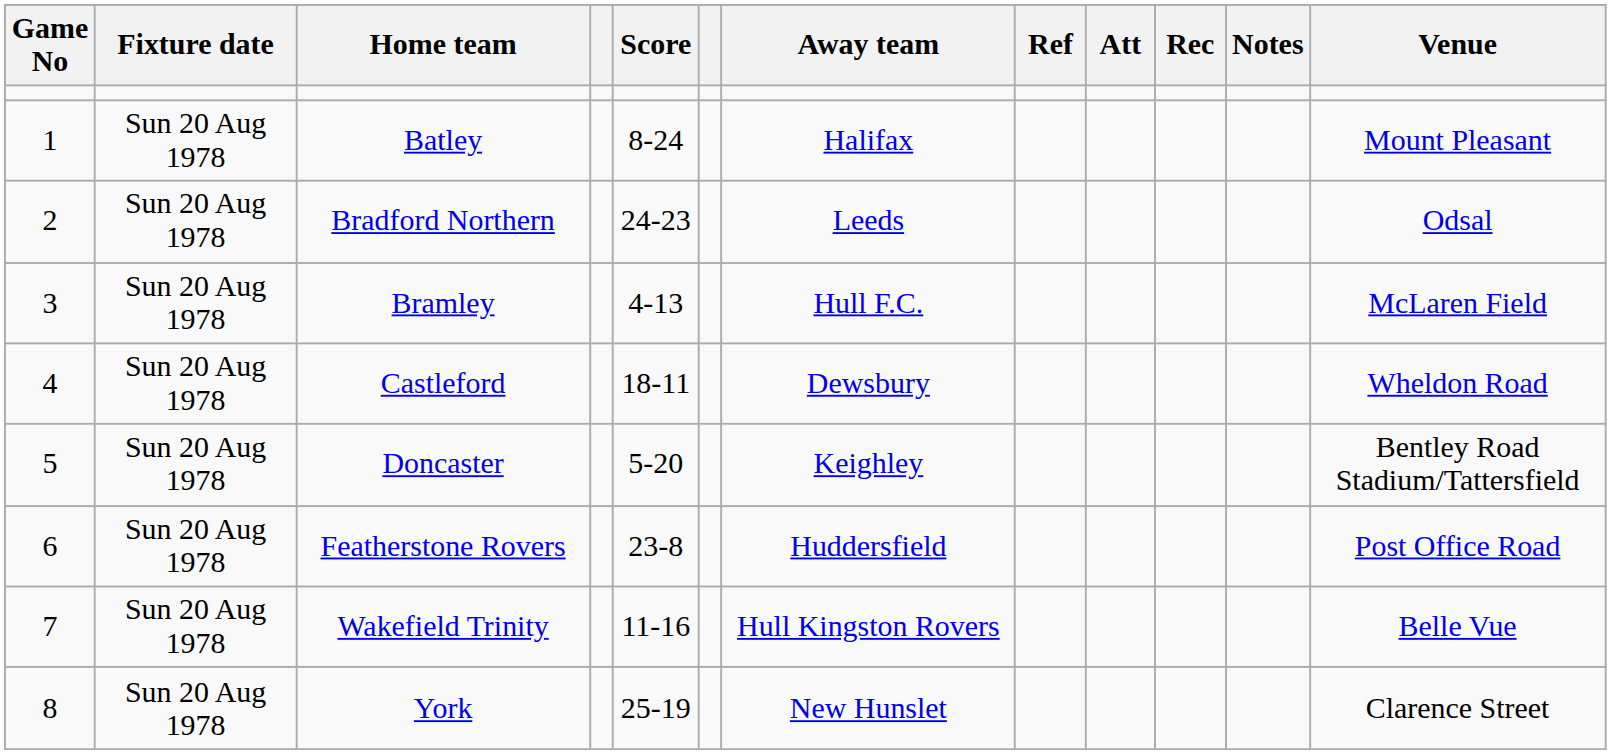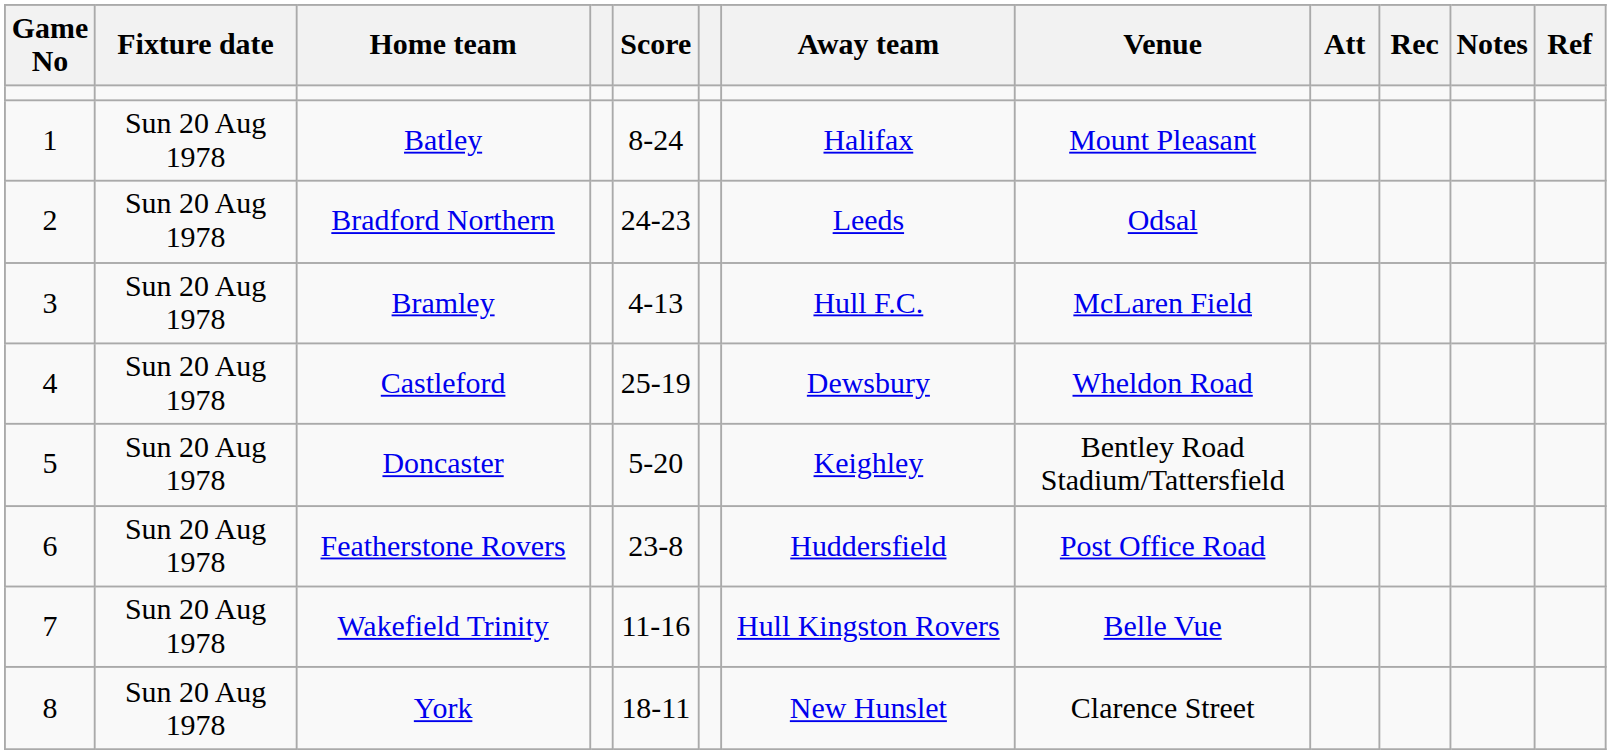columns swapped: Venue <-> Ref
Castleford | Score: 18-11 -> 25-19
York | Score: 25-19 -> 18-11
